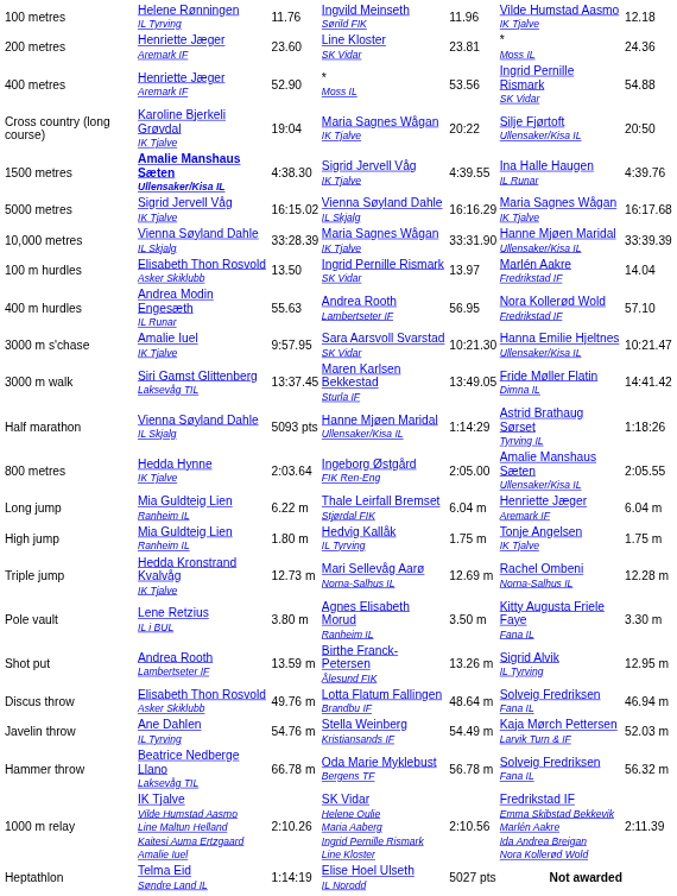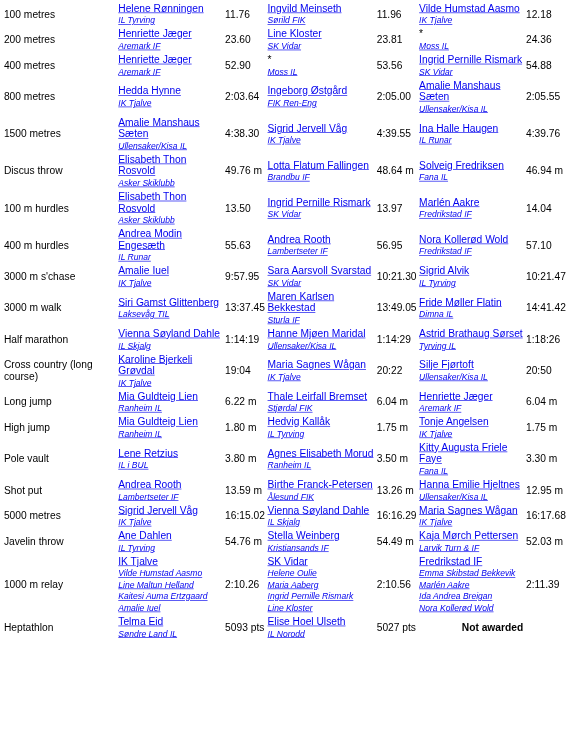rows swapped: 800 metres <-> Cross country (long course)
1500 metres | column 2: bold -> normal
rows swapped: 5000 metres <-> Discus throw
- row: 10,000 metres | Vienna Søyland Dahle IL Skjalg | 33:28.39 | Maria Sagnes Wågan IK Tjalve | 33:31.90 | Hanne Mjøen Maridal Ullensaker/Kisa IL | 33:39.39
3000 m s'chase | column 6: Hanna Emilie Hjeltnes Ullensaker/Kisa IL -> Sigrid Alvik IL Tyrving
Half marathon | column 3: 5093 pts -> 1:14:19
- row: Triple jump | Hedda Kronstrand Kvalvåg IK Tjalve | 12.73 m | Mari Sellevåg Aarø Norna-Salhus IL | 12.69 m | Rachel Ombeni Norna-Salhus IL | 12.28 m
Shot put | column 6: Sigrid Alvik IL Tyrving -> Hanna Emilie Hjeltnes Ullensaker/Kisa IL
- row: Hammer throw | Beatrice Nedberge Llano Laksevåg TIL | 66.78 m | Oda Marie Myklebust Bergens TF | 56.78 m | Solveig Fredriksen Fana IL | 56.32 m
Heptathlon | column 3: 1:14:19 -> 5093 pts
